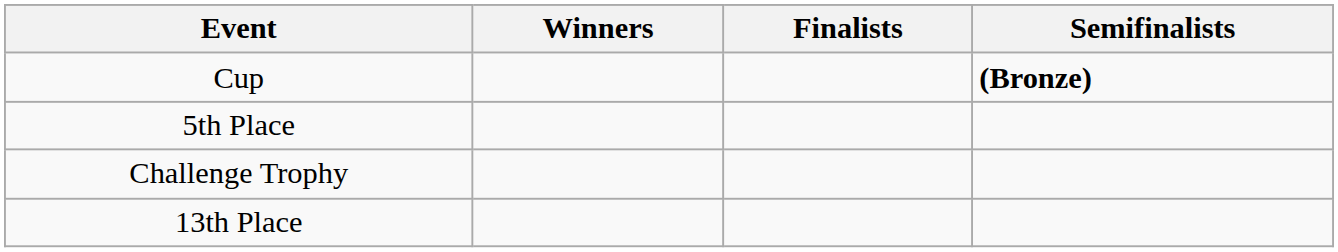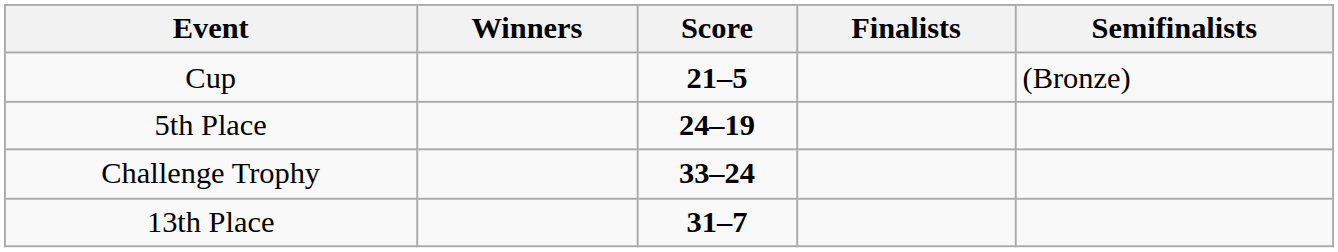+ column: Score | 21–5 | 24–19 | 33–24 | 31–7
Cup | Semifinalists: bold -> normal
